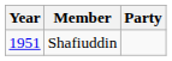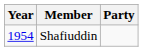Shafiuddin | Year: 1951 -> 1954
